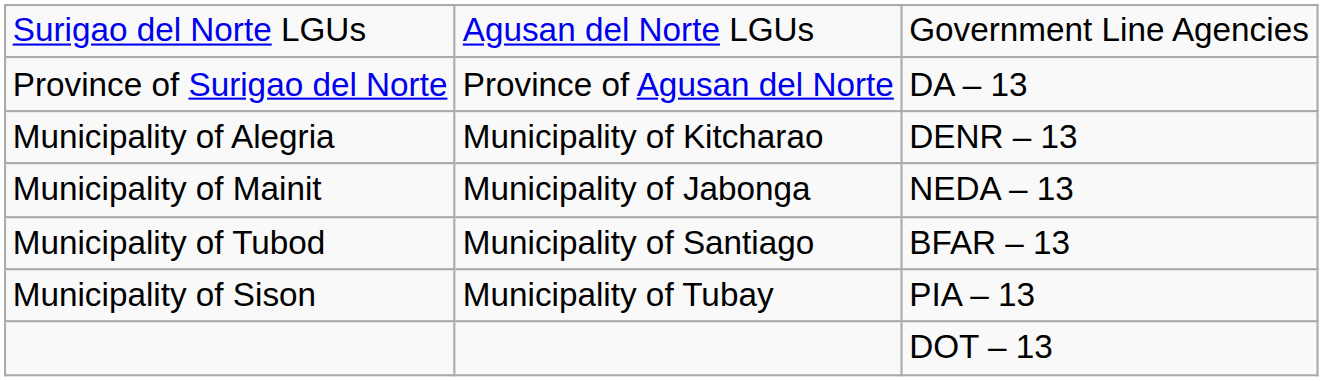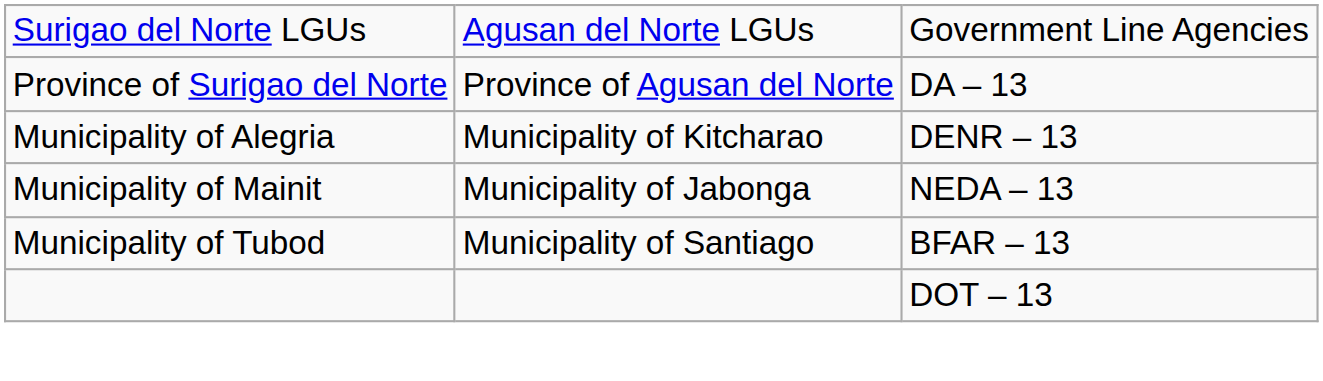- row: Municipality of Sison | Municipality of Tubay | PIA – 13
